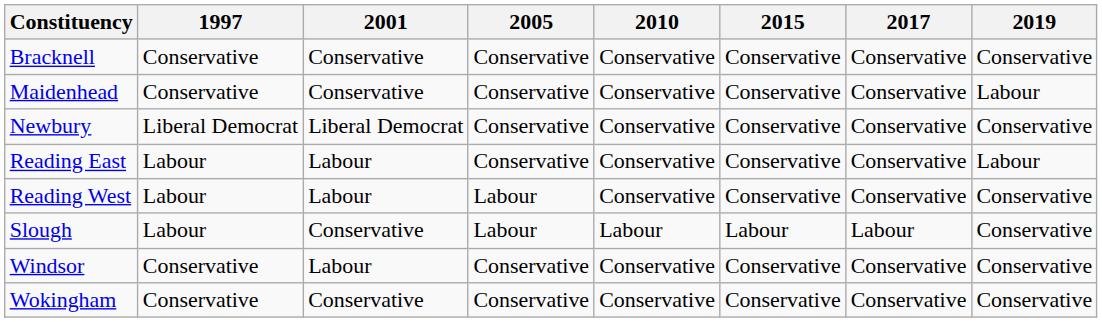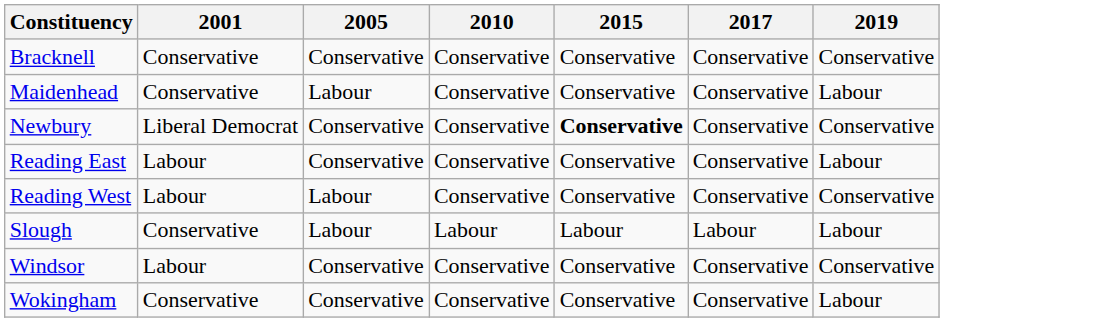- column: 1997 | Conservative | Conservative | Liberal Democrat | Labour | Labour | Labour | Conservative | Conservative
Maidenhead | 2005: Conservative -> Labour
Newbury | 2015: normal -> bold
Slough | 2019: Conservative -> Labour
Wokingham | 2019: Conservative -> Labour
